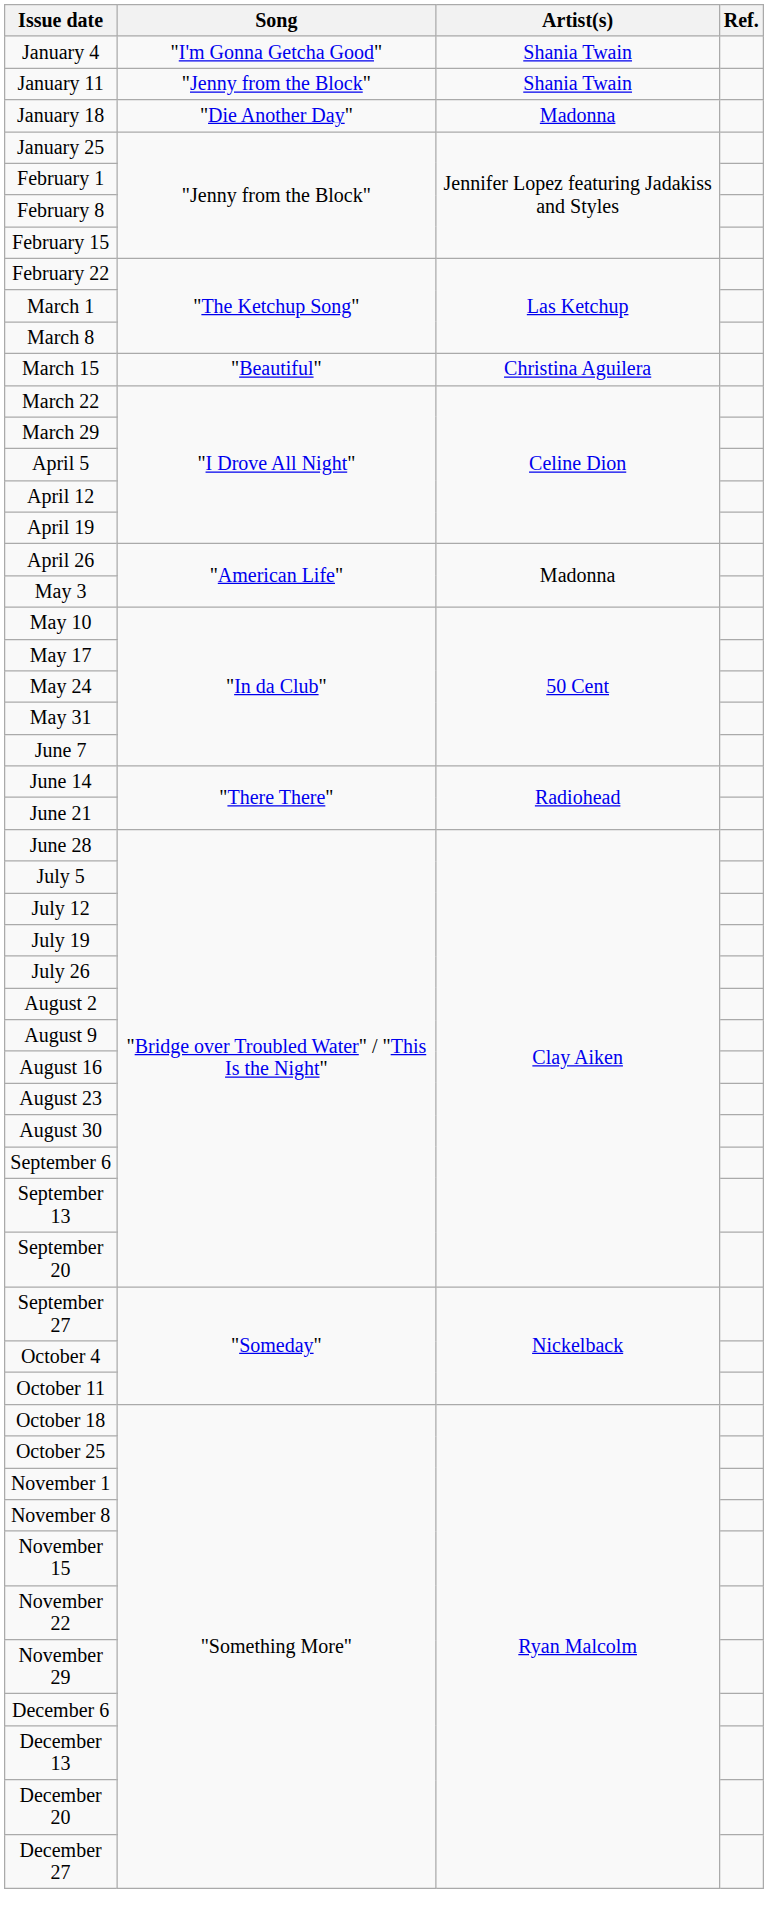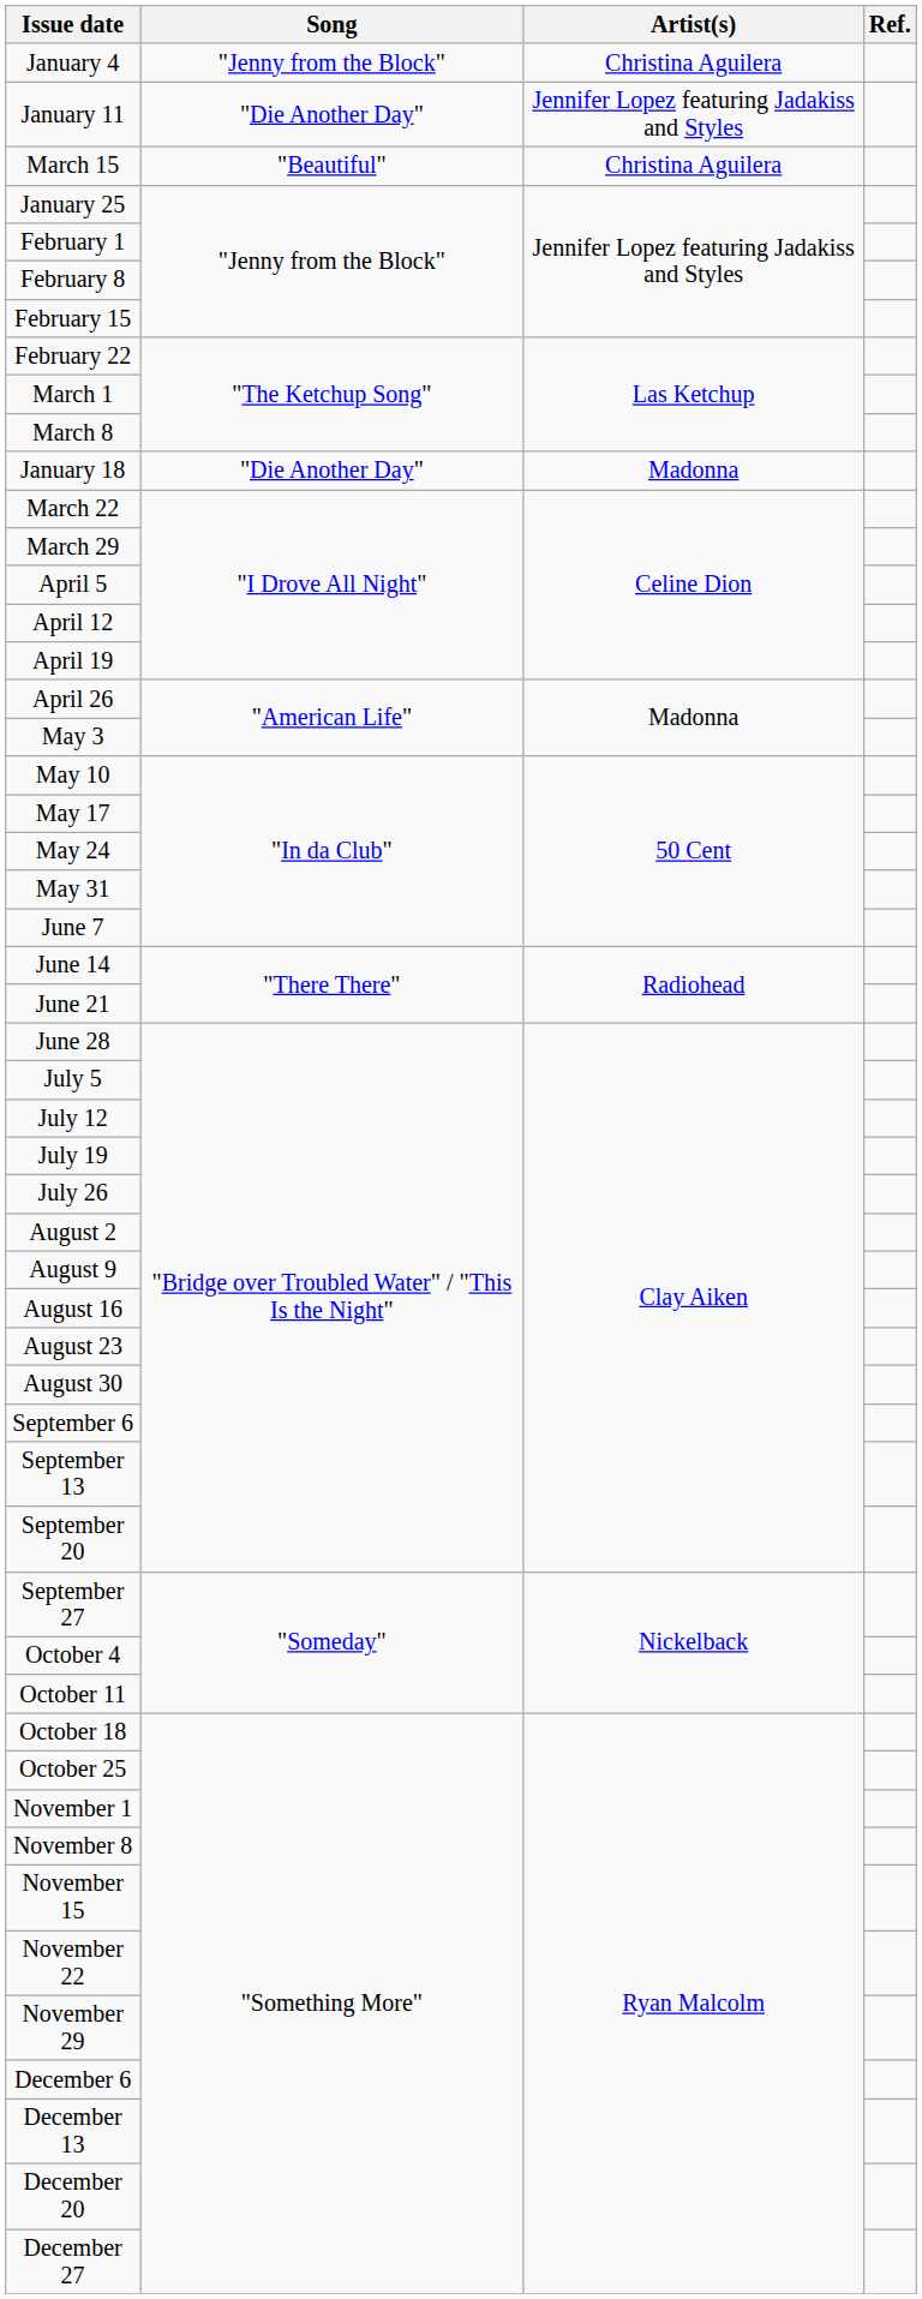January 4 | Song: "I'm Gonna Getcha Good" -> "Jenny from the Block"
January 4 | Artist(s): Shania Twain -> Christina Aguilera
January 11 | Song: "Jenny from the Block" -> "Die Another Day"
January 11 | Artist(s): Shania Twain -> Jennifer Lopez featuring Jadakiss and Styles
rows swapped: January 18 <-> March 15
